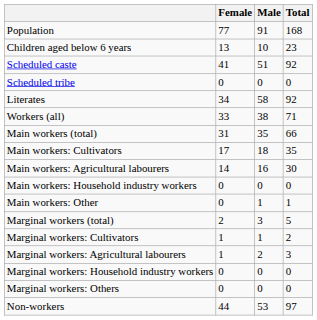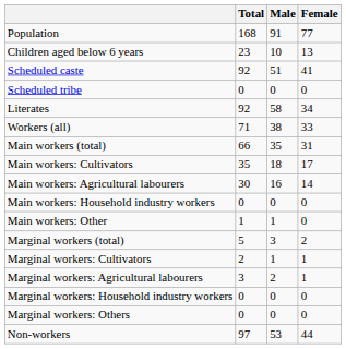columns swapped: Total <-> Female
